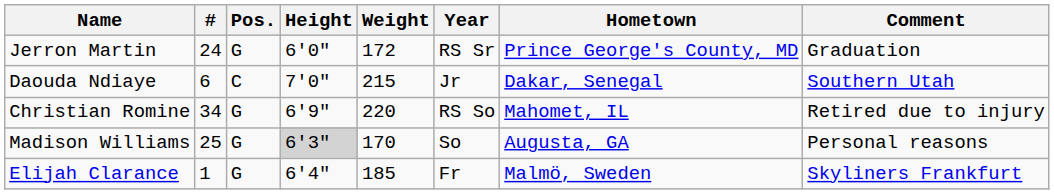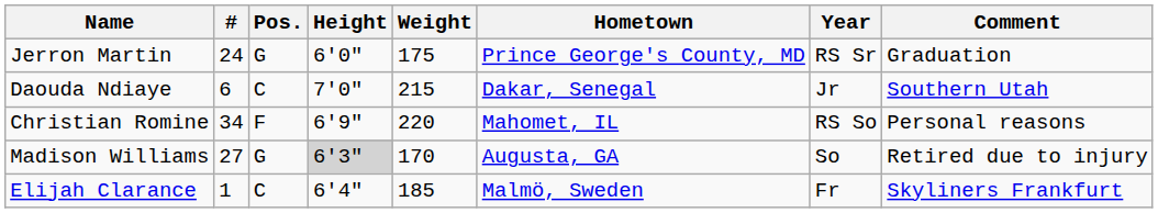columns swapped: Year <-> Hometown
Jerron Martin | Weight: 172 -> 175
Christian Romine | Pos.: G -> F
Christian Romine | Comment: Retired due to injury -> Personal reasons
Madison Williams | #: 25 -> 27
Madison Williams | Comment: Personal reasons -> Retired due to injury
Elijah Clarance | Pos.: G -> C
